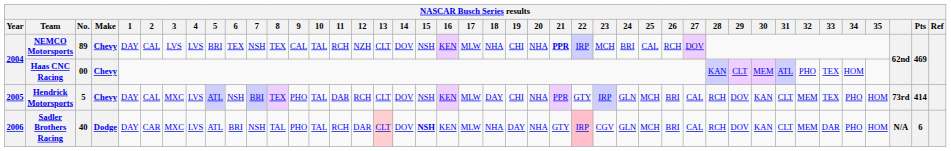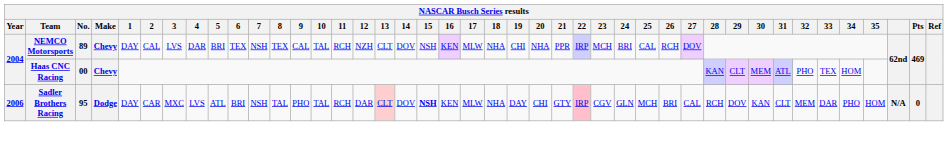NEMCO Motorsports | 4: LVS -> DAR
NEMCO Motorsports | 21: bold -> normal
- row: 2005 | Hendrick Motorsports | 5 | Chevy | DAY | CAL | MXC | LVS | ATL | NSH | BRI | TEX | PHO | TAL | DAR | RCH | CLT | DOV | NSH | KEN | MLW | DAY | CHI | NHA | PPR | GTY | IRP | GLN | MCH | BRI | CAL | RCH | DOV | KAN | CLT | MEM | TEX | PHO | HOM | 73rd | 414
Sadler Brothers Racing | No.: 40 -> 95
Sadler Brothers Racing | 20: NHA -> CHI
Sadler Brothers Racing | Pts: 6 -> 0
